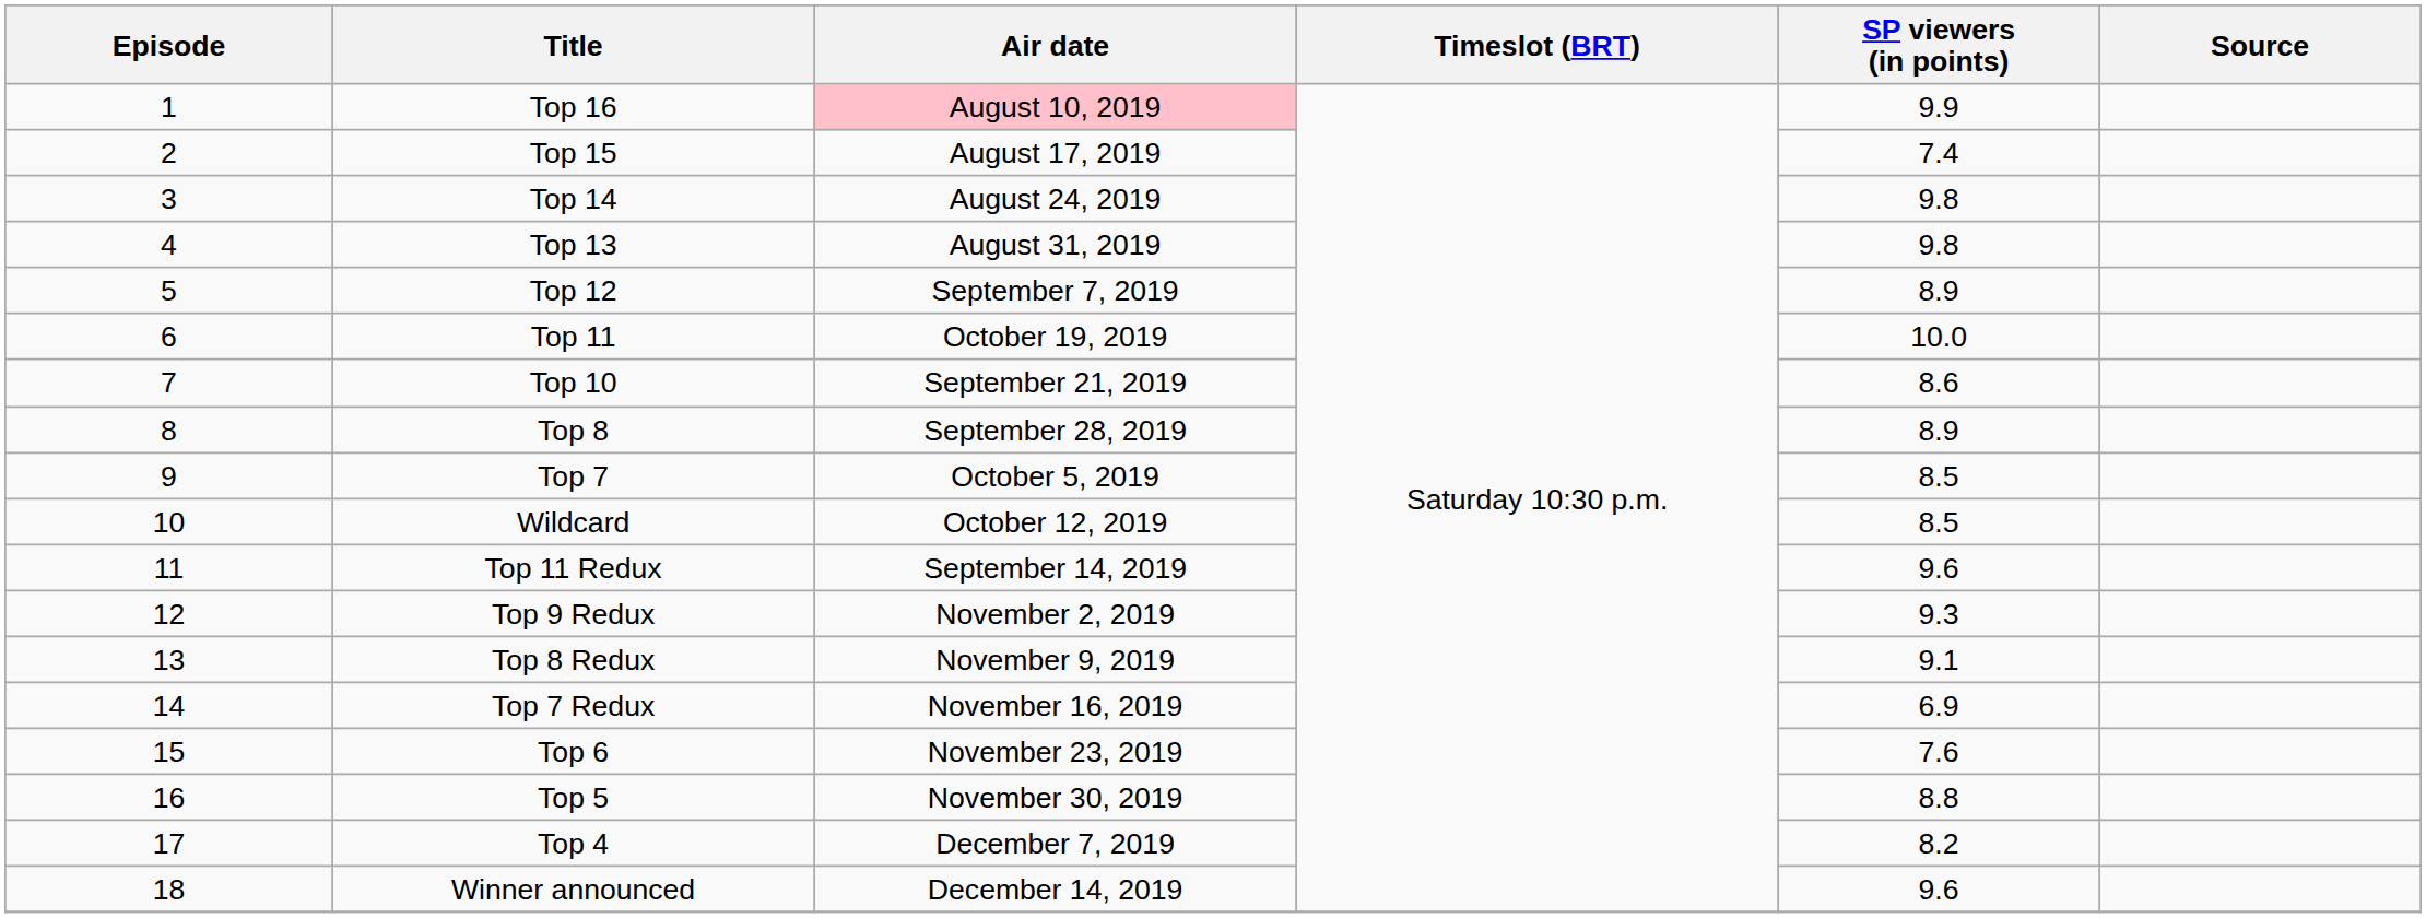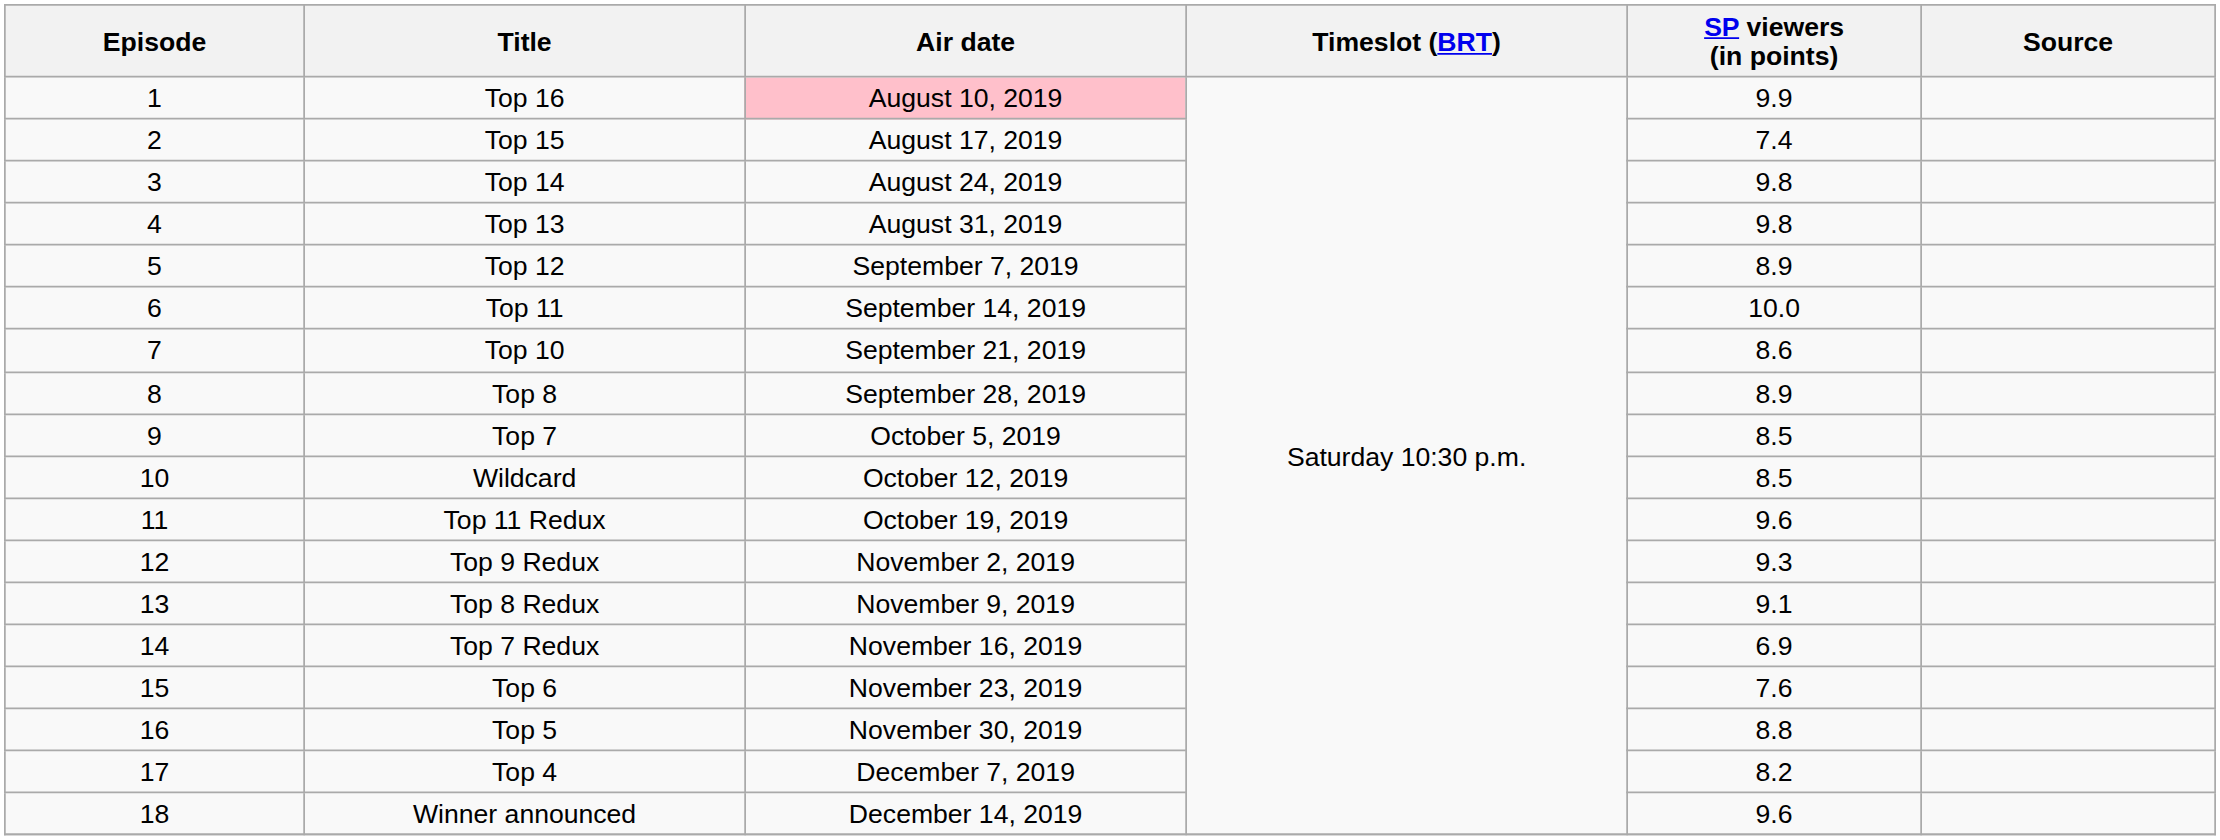Top 11 | Air date: October 19, 2019 -> September 14, 2019
Top 11 Redux | Air date: September 14, 2019 -> October 19, 2019
